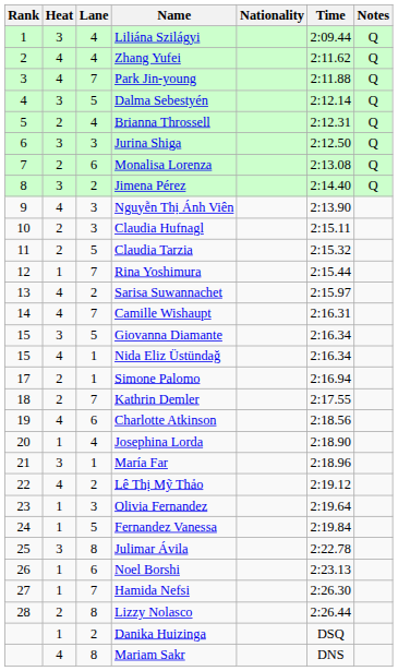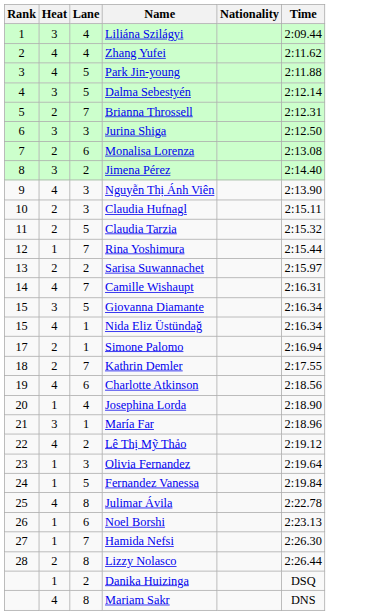- column: Notes | Q | Q | Q | Q | Q | Q | Q | Q
Park Jin-young | Lane: 7 -> 5
Brianna Throssell | Lane: 4 -> 7
Sarisa Suwannachet | Heat: 4 -> 2
Julimar Ávila | Heat: 3 -> 4
